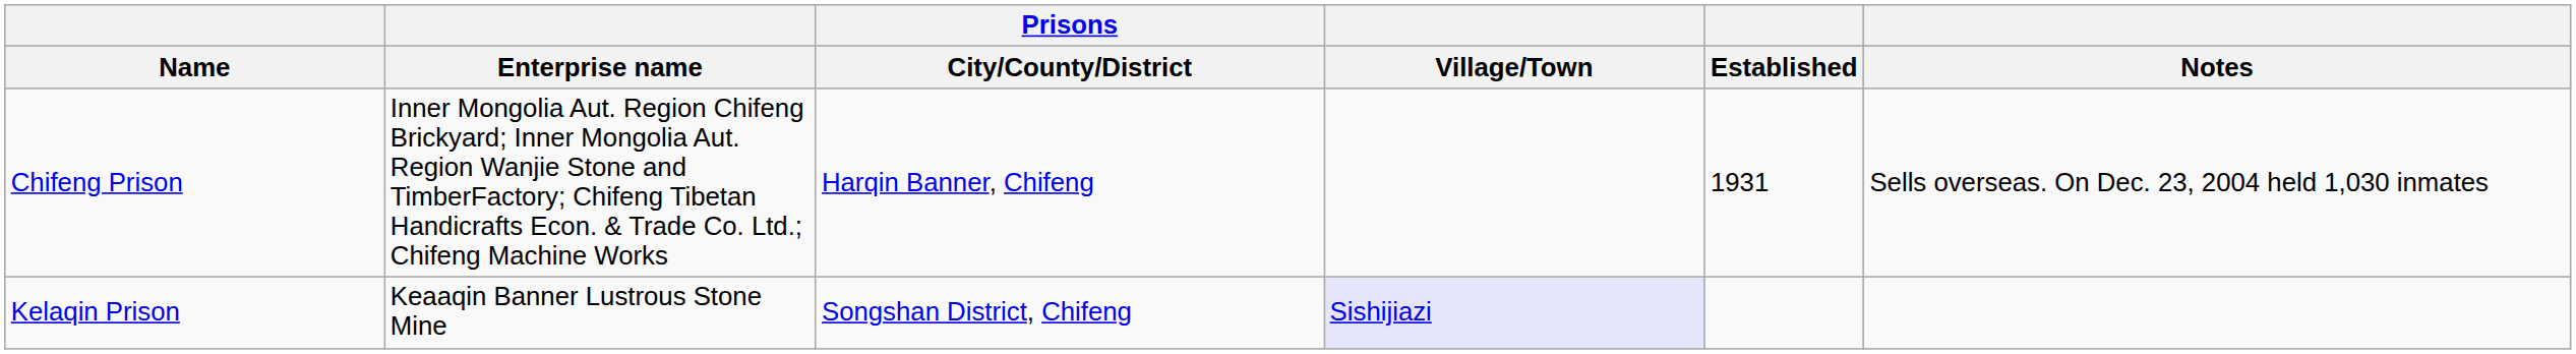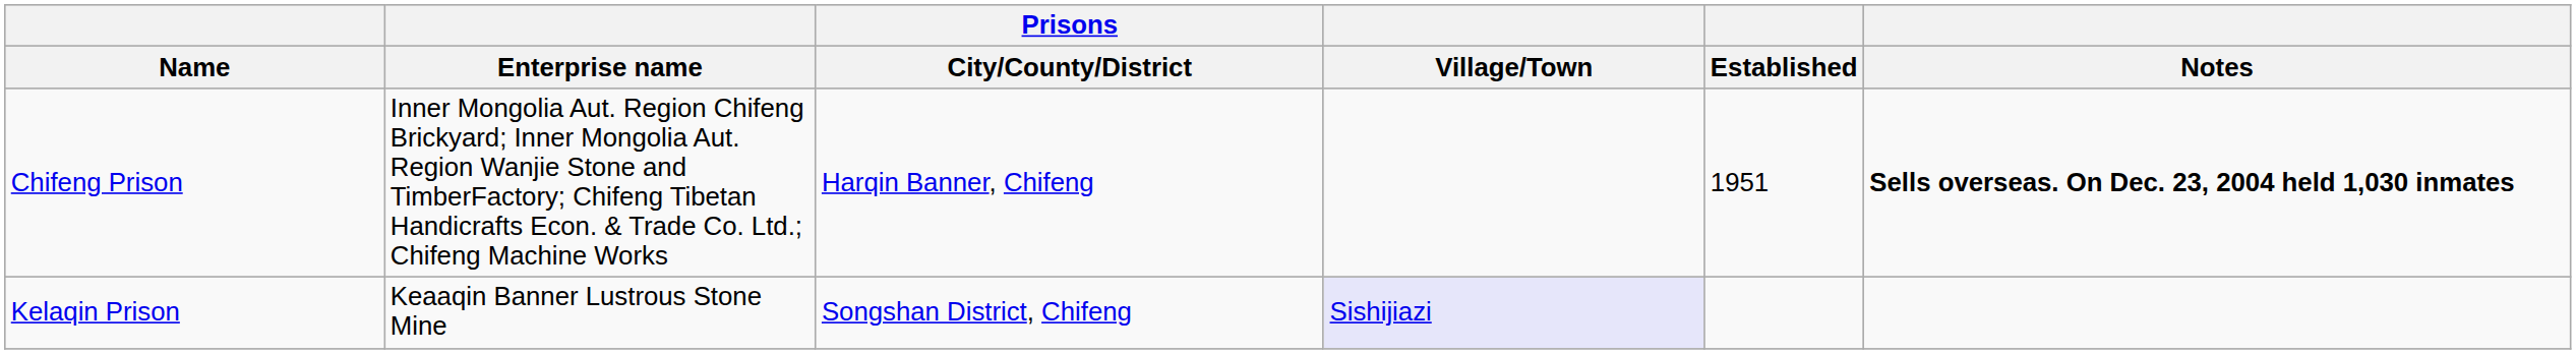Chifeng Prison | Established: 1931 -> 1951
Chifeng Prison | Notes: normal -> bold
